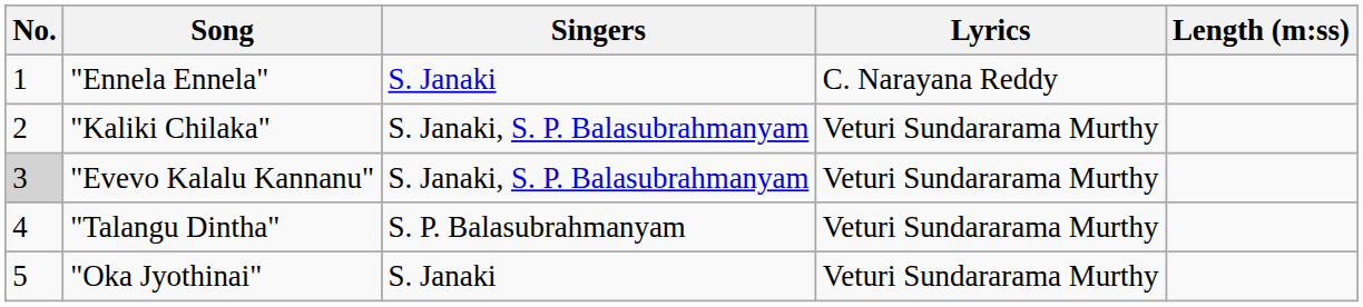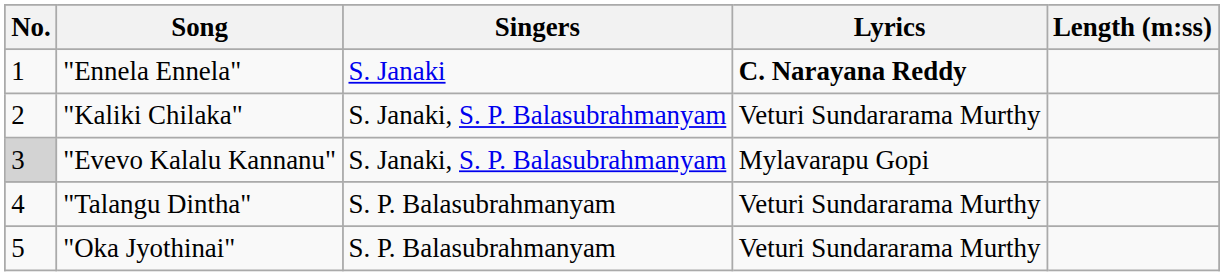"Ennela Ennela" | Lyrics: normal -> bold
"Evevo Kalalu Kannanu" | Lyrics: Veturi Sundararama Murthy -> Mylavarapu Gopi
"Oka Jyothinai" | Singers: S. Janaki -> S. P. Balasubrahmanyam
